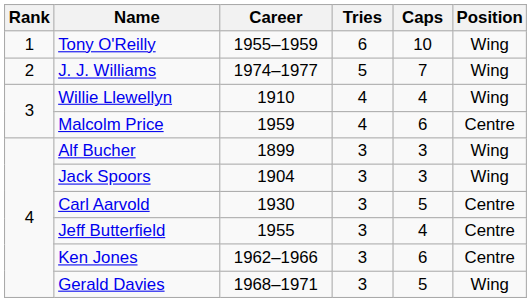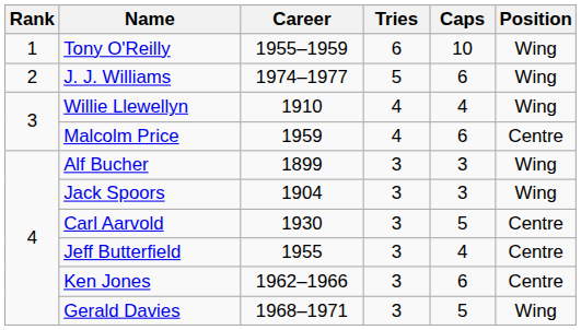J. J. Williams | Caps: 7 -> 6
